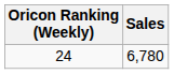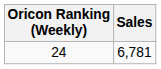24 | Sales: 6,780 -> 6,781
